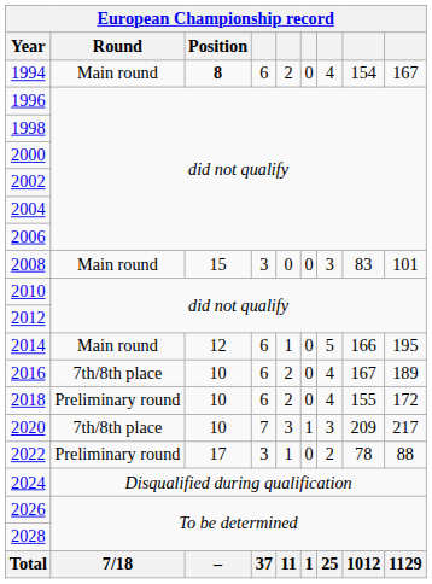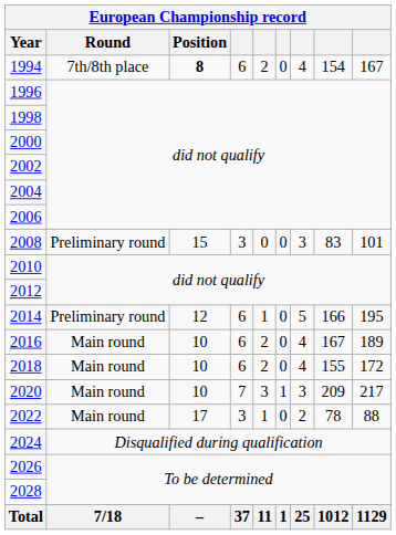1994 | Round: Main round -> 7th/8th place
2008 | Round: Main round -> Preliminary round
2014 | Round: Main round -> Preliminary round
2016 | Round: 7th/8th place -> Main round
2018 | Round: Preliminary round -> Main round
2020 | Round: 7th/8th place -> Main round
2022 | Round: Preliminary round -> Main round
